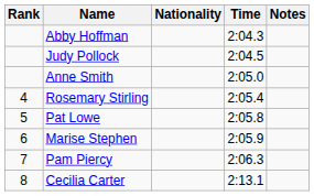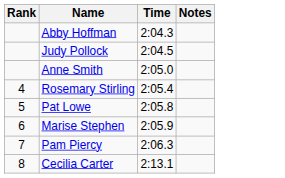- column: Nationality
